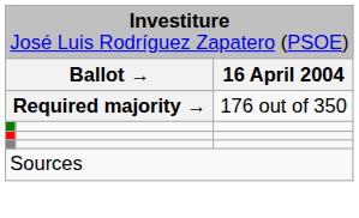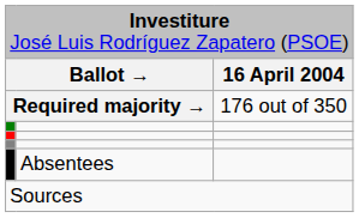+ row: Absentees
